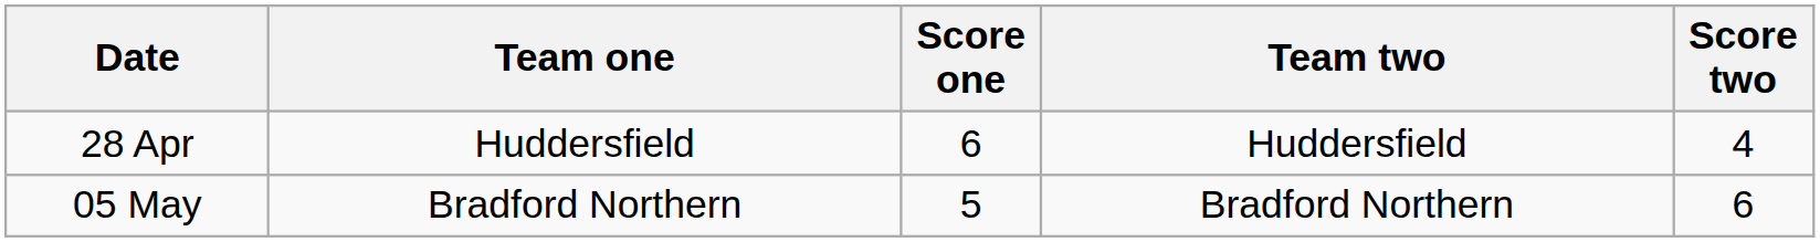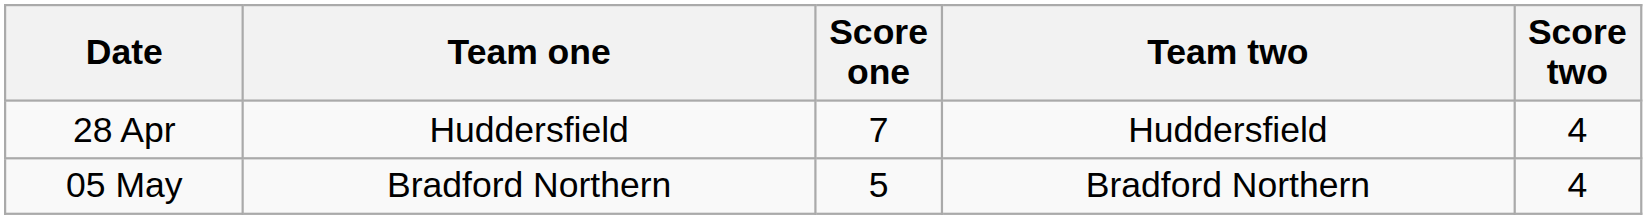28 Apr | Score one: 6 -> 7
05 May | Score two: 6 -> 4
